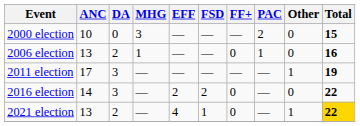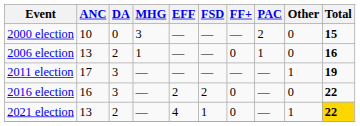2016 election | ANC: 14 -> 16
